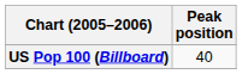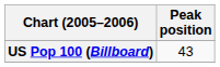US Pop 100 (Billboard) | Peak position: 40 -> 43
